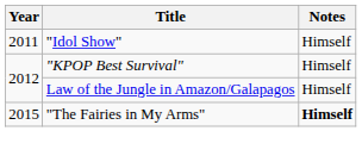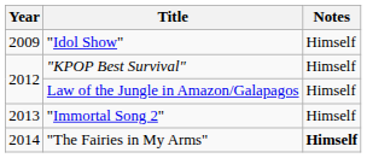"Idol Show" | Year: 2011 -> 2009
+ row: 2013 | "Immortal Song 2" | Himself
"The Fairies in My Arms" | Year: 2015 -> 2014
